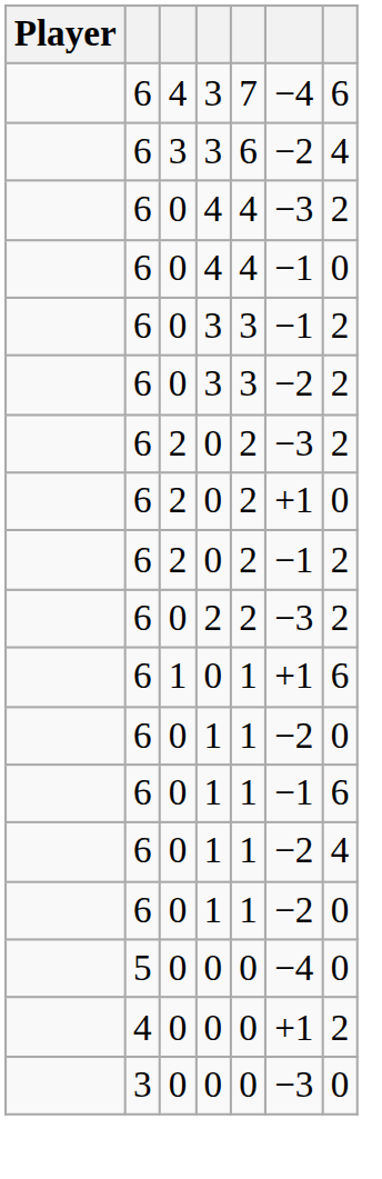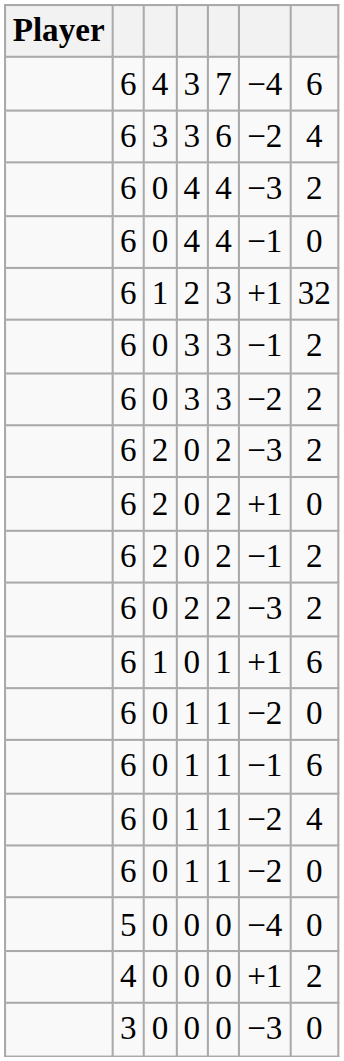+ row: 6 | 1 | 2 | 3 | +1 | 32
